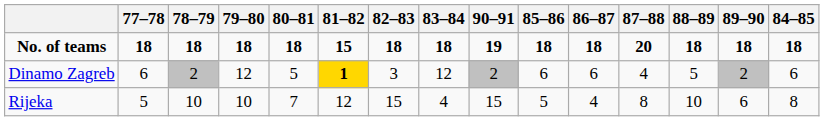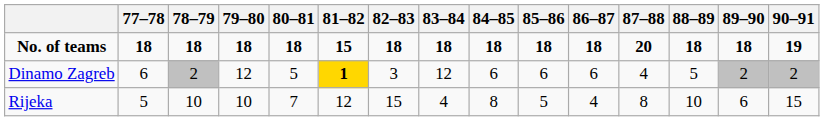columns swapped: 84–85 <-> 90–91
